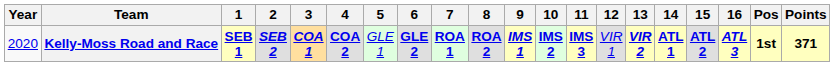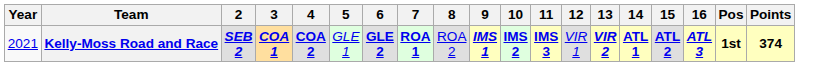- column: 1 | SEB 1
Kelly-Moss Road and Race | Year: 2020 -> 2021
Kelly-Moss Road and Race | 8: bold -> normal
Kelly-Moss Road and Race | Points: 371 -> 374
